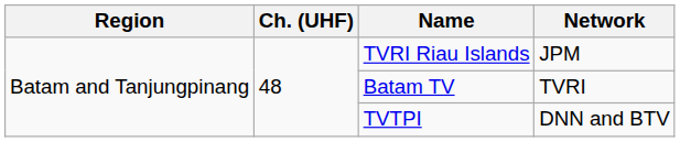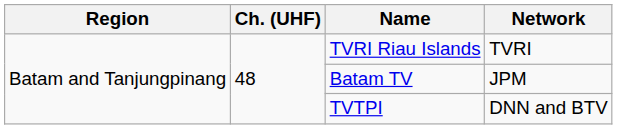TVRI Riau Islands | Network: JPM -> TVRI
Batam TV | Network: TVRI -> JPM
